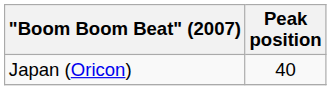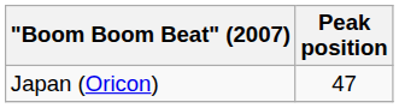Japan (Oricon) | Peak position: 40 -> 47
